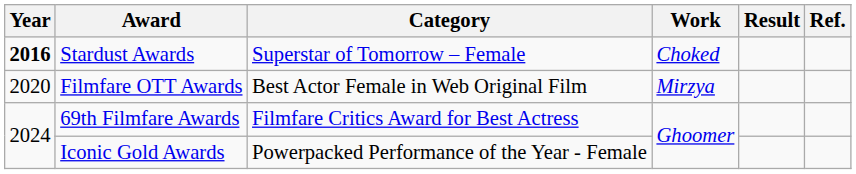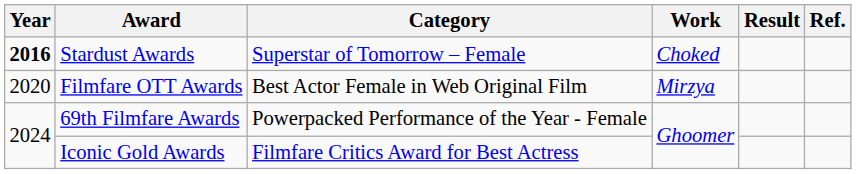69th Filmfare Awards | Category: Filmfare Critics Award for Best Actress -> Powerpacked Performance of the Year - Female
Iconic Gold Awards | Category: Powerpacked Performance of the Year - Female -> Filmfare Critics Award for Best Actress
